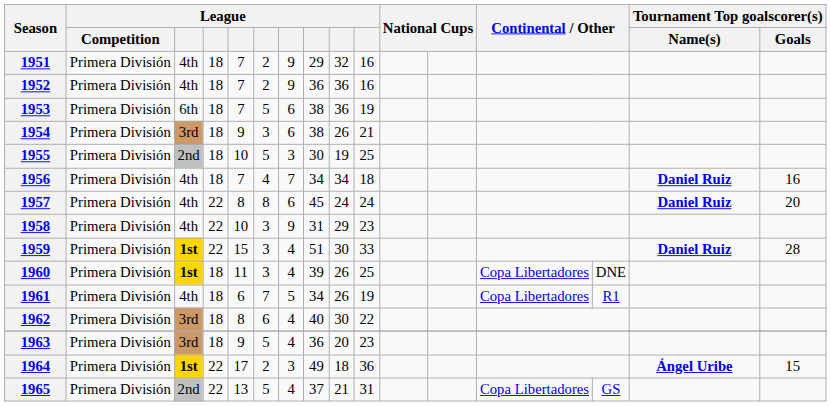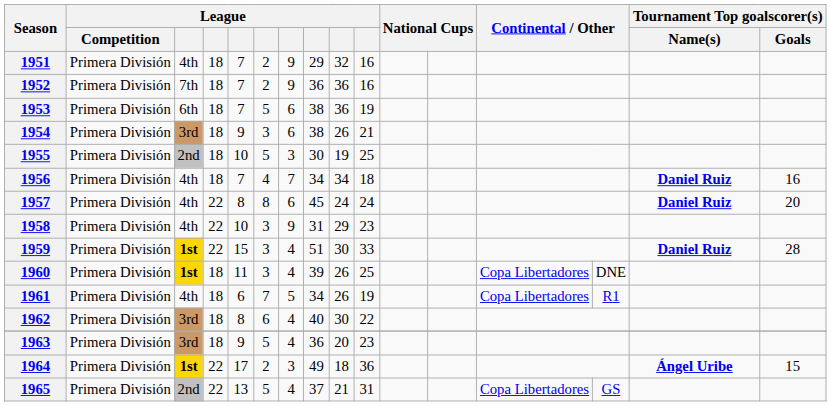1952 | column 3: 4th -> 7th
